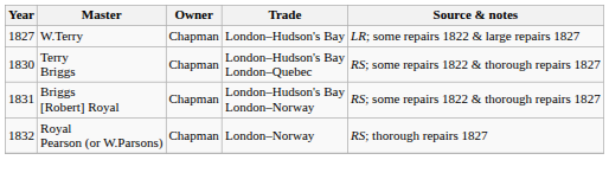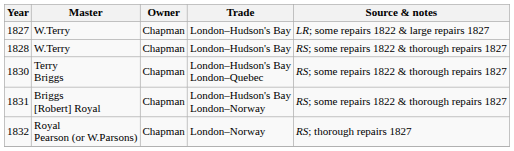+ row: 1828 | W.Terry | Chapman | London–Hudson's Bay | RS; some repairs 1822 & thorough repairs 1827
